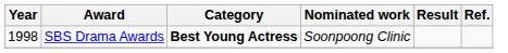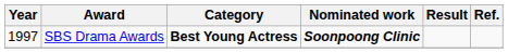SBS Drama Awards | Year: 1998 -> 1997
SBS Drama Awards | Nominated work: normal -> bold
